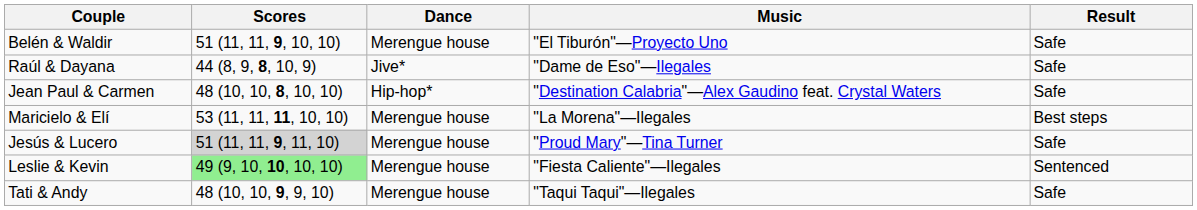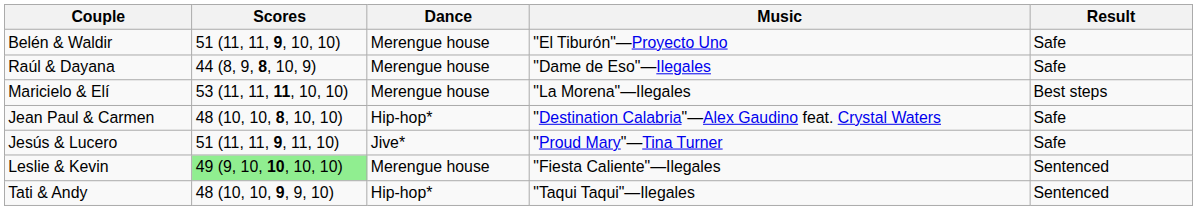Raúl & Dayana | Dance: Jive* -> Merengue house
rows swapped: Maricielo & Elí <-> Jean Paul & Carmen
Jesús & Lucero | Scores: lightgrey background -> no background
Jesús & Lucero | Dance: Merengue house -> Jive*
Tati & Andy | Dance: Merengue house -> Hip-hop*
Tati & Andy | Result: Safe -> Sentenced
